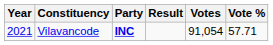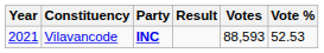Vilavancode | Votes: 91,054 -> 88,593
Vilavancode | Vote %: 57.71 -> 52.53
